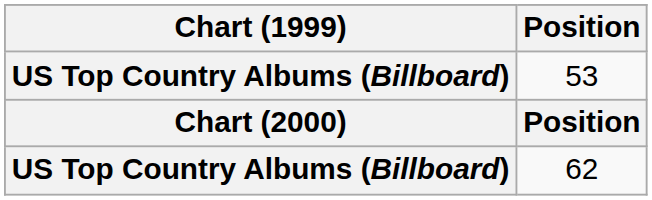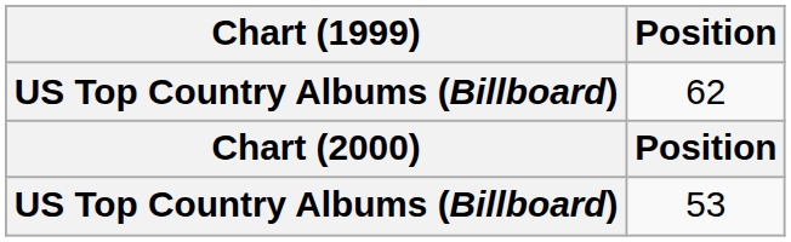rows swapped: 62 <-> 53
